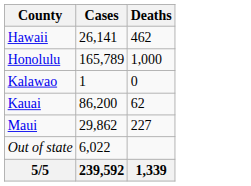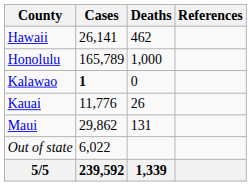+ column: References
Kalawao | Cases: normal -> bold
Kauai | Cases: 86,200 -> 11,776
Kauai | Deaths: 62 -> 26
Maui | Deaths: 227 -> 131
